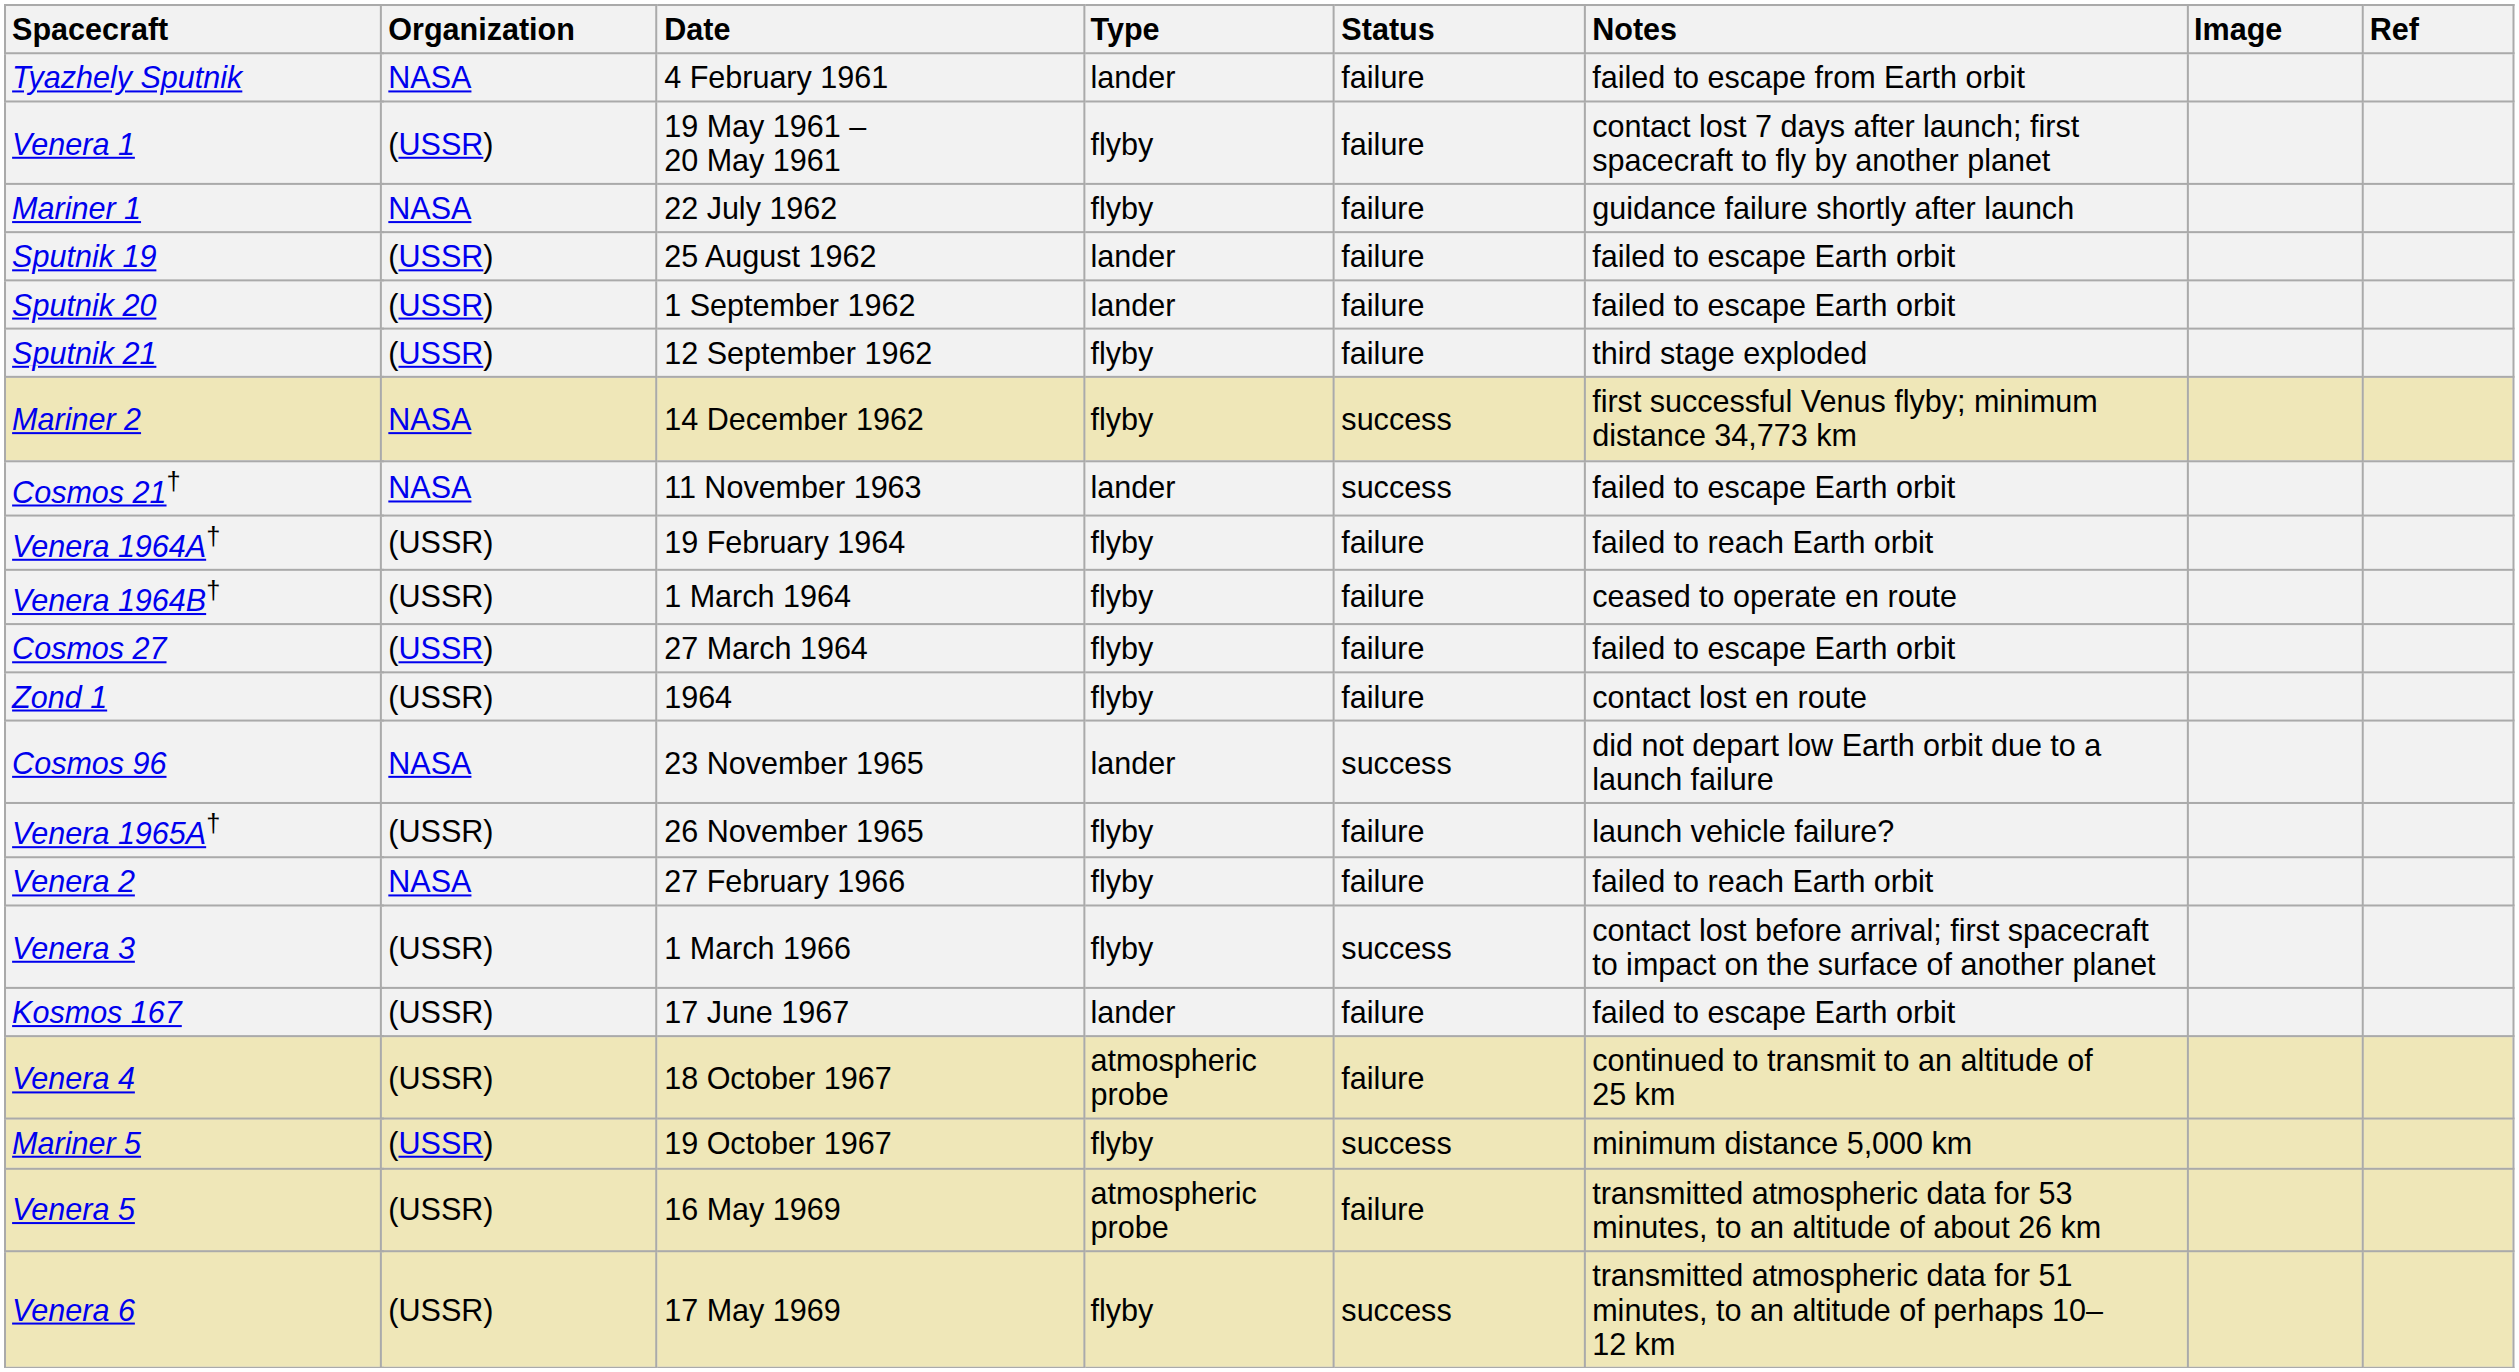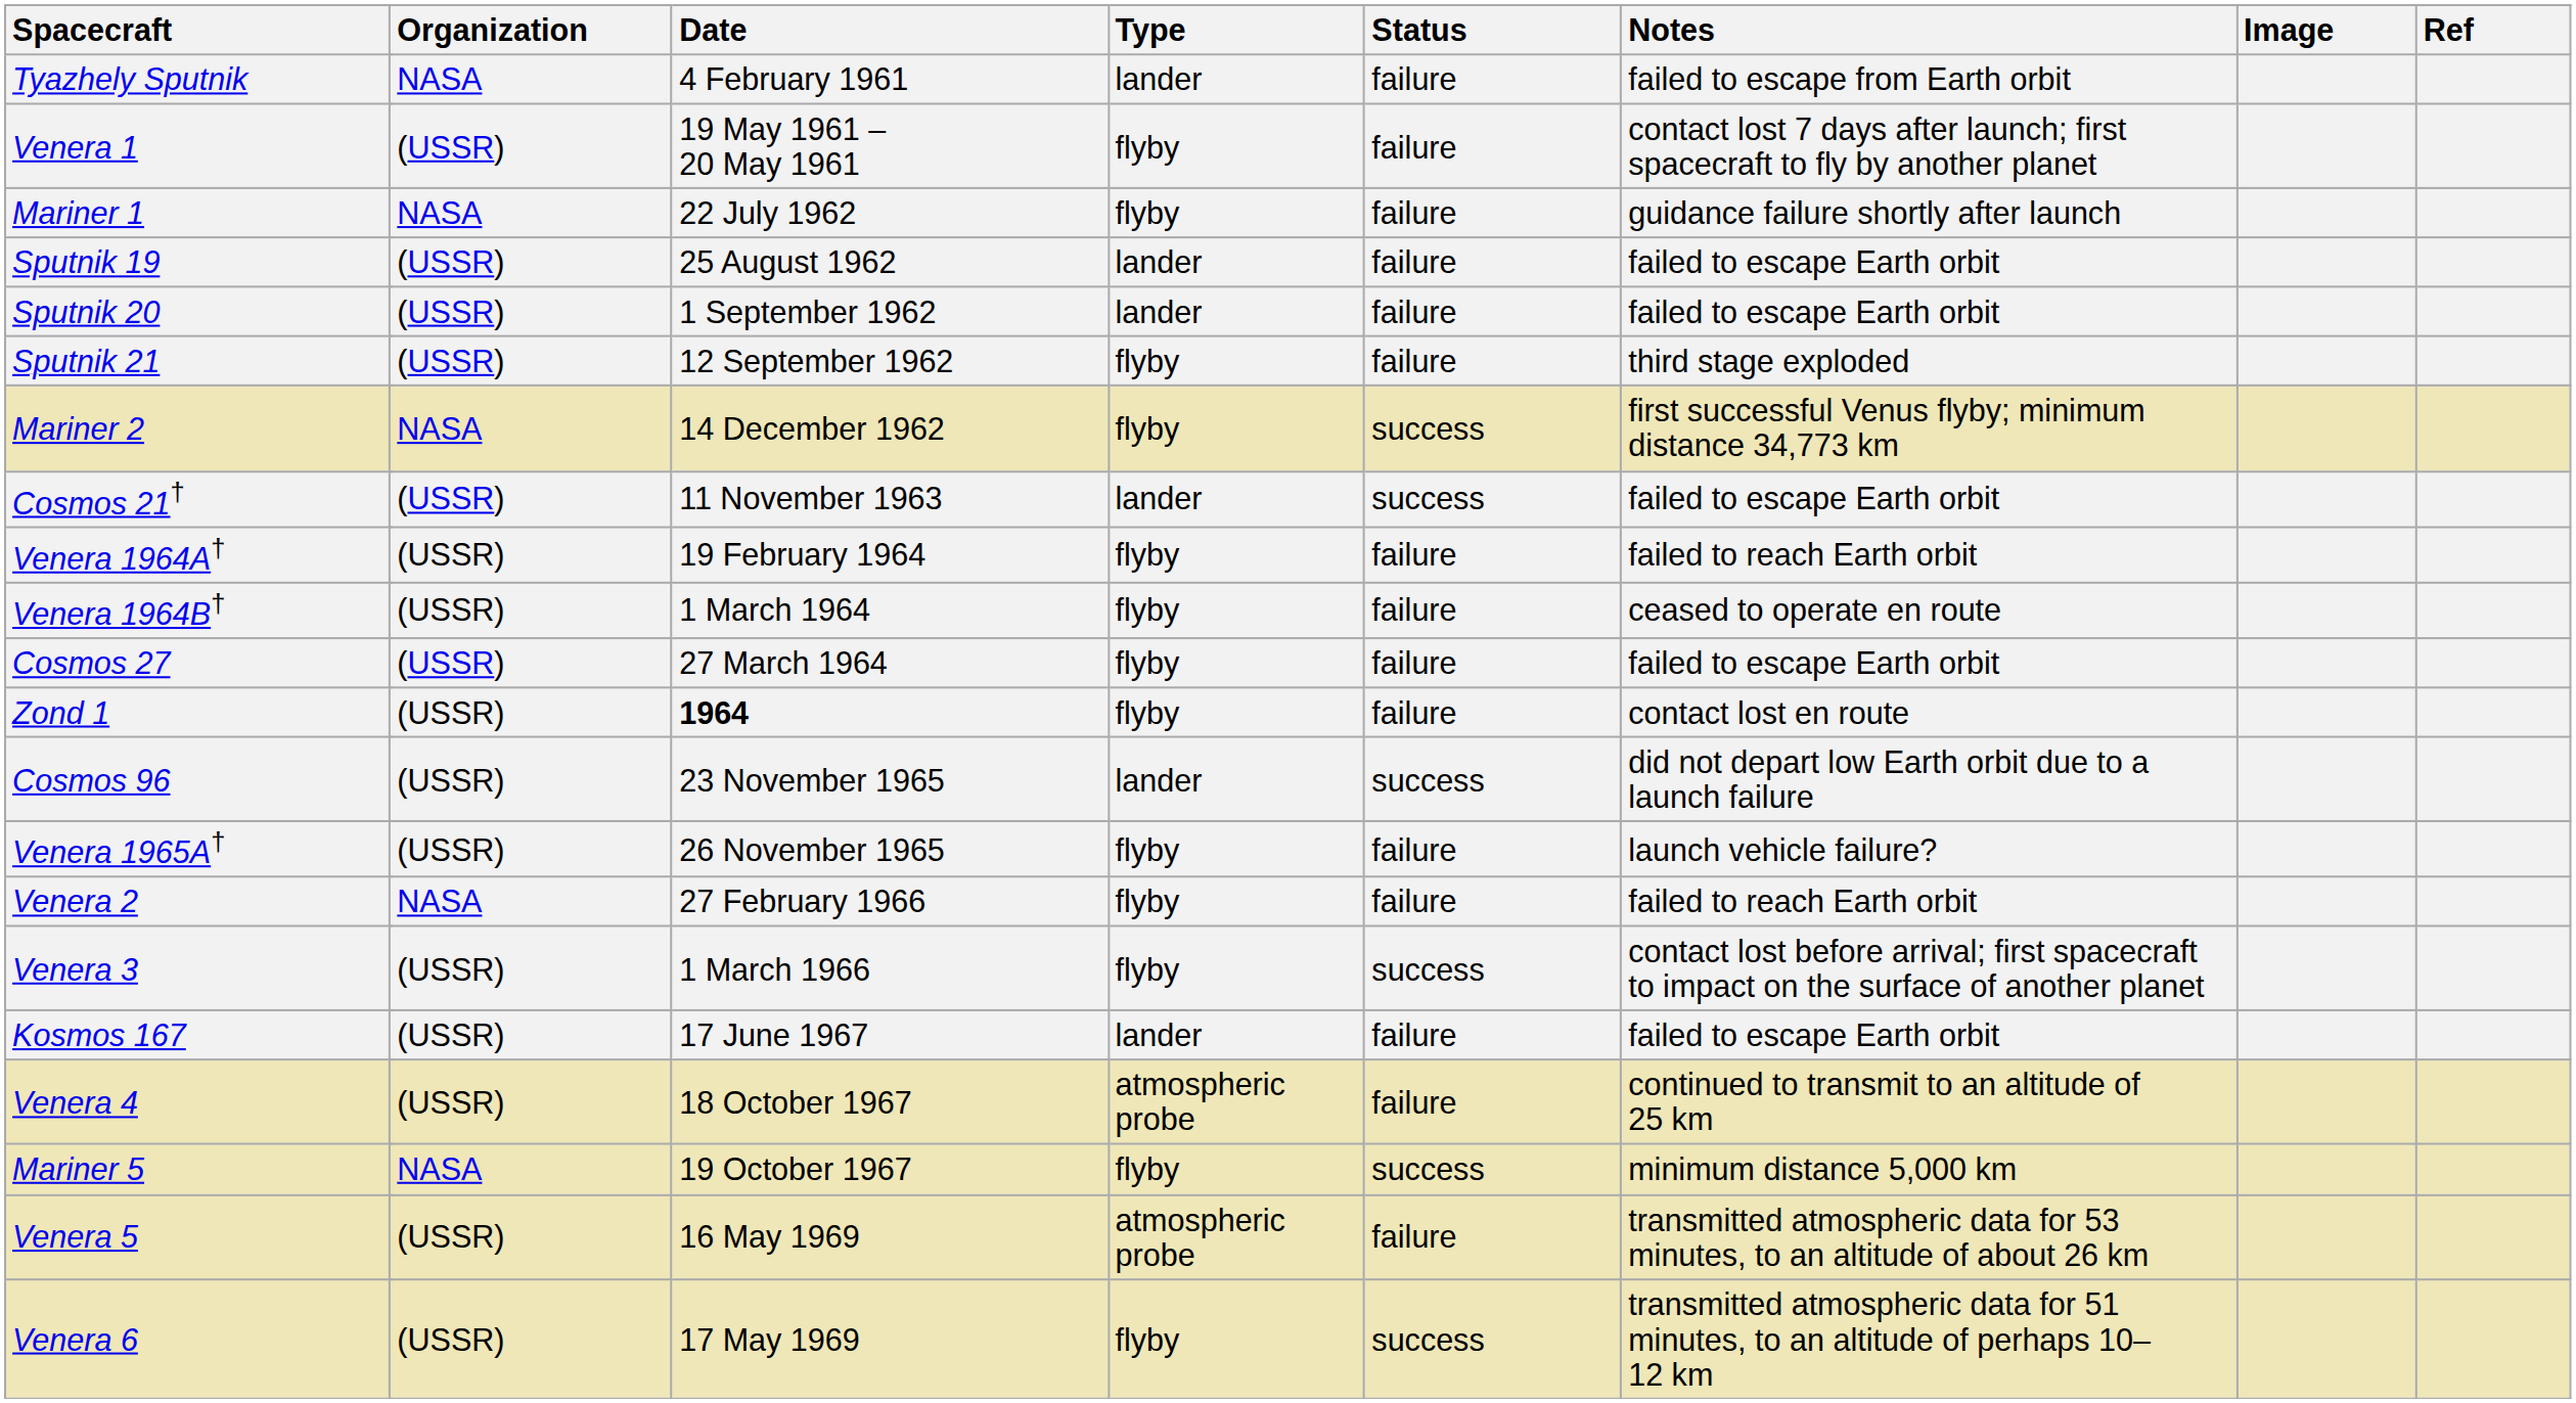Cosmos 21† | Organization: NASA -> (USSR)
Zond 1 | Date: normal -> bold
Cosmos 96 | Organization: NASA -> (USSR)
Mariner 5 | Organization: (USSR) -> NASA
